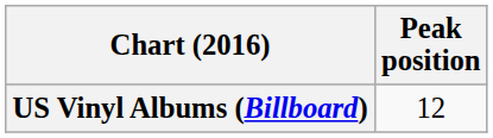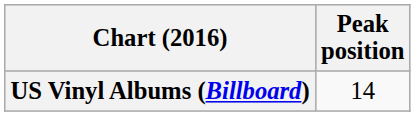US Vinyl Albums (Billboard) | Peak position: 12 -> 14
